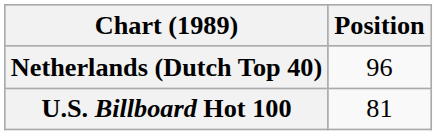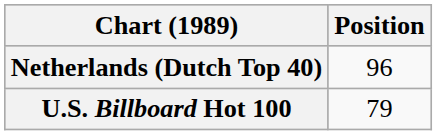U.S. Billboard Hot 100 | Position: 81 -> 79
